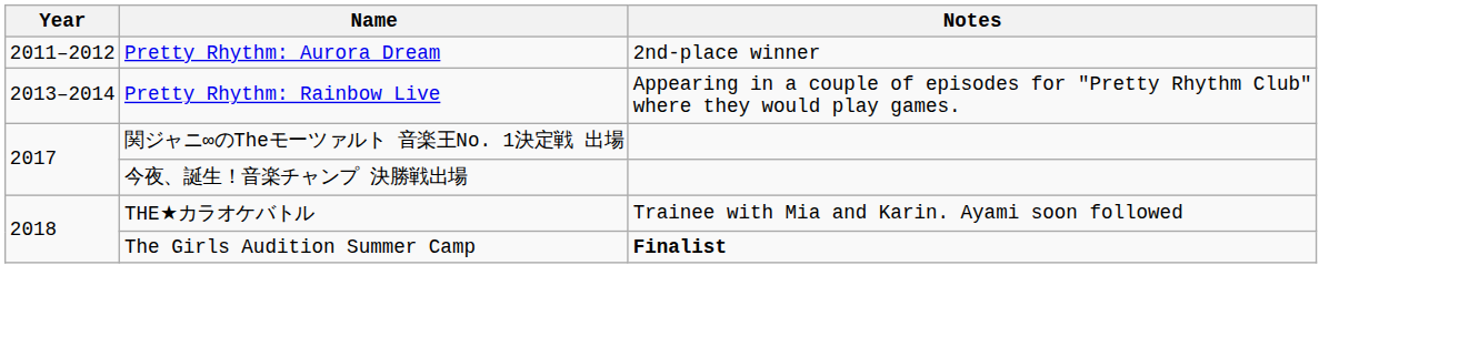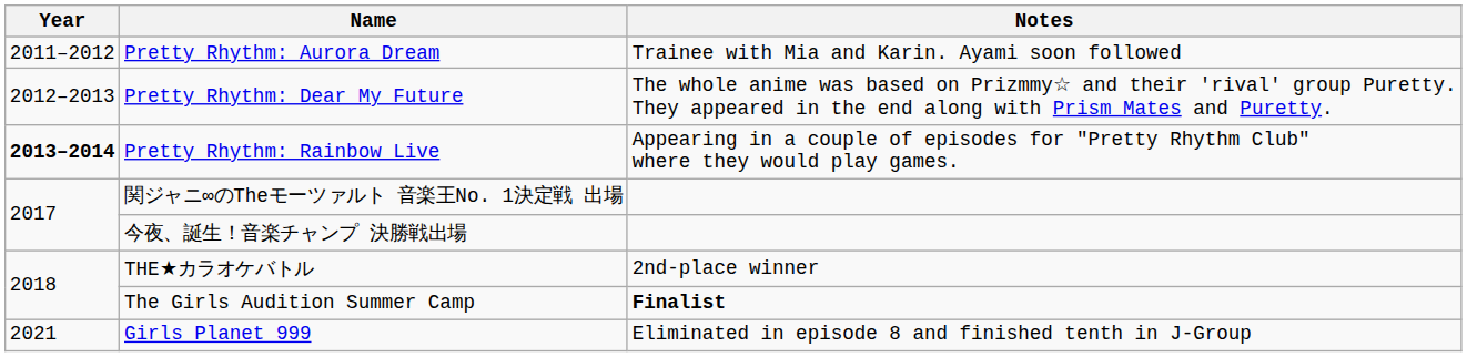Pretty Rhythm: Aurora Dream | Notes: 2nd-place winner -> Trainee with Mia and Karin. Ayami soon followed
+ row: 2012–2013 | Pretty Rhythm: Dear My Future | The whole anime was based on Prizmmy☆ and their 'rival' group Puretty. They appeared in the end along with Prism Mates and Puretty.
Pretty Rhythm: Rainbow Live | Year: normal -> bold
THE★カラオケバトル | Notes: Trainee with Mia and Karin. Ayami soon followed -> 2nd-place winner
+ row: 2021 | Girls Planet 999 | Eliminated in episode 8 and finished tenth in J-Group
